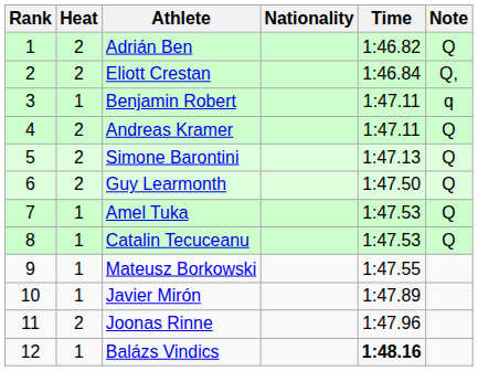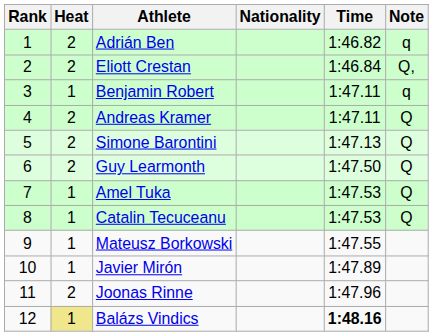Adrián Ben | Note: Q -> q
Balázs Vindics | Heat: no background -> khaki background
